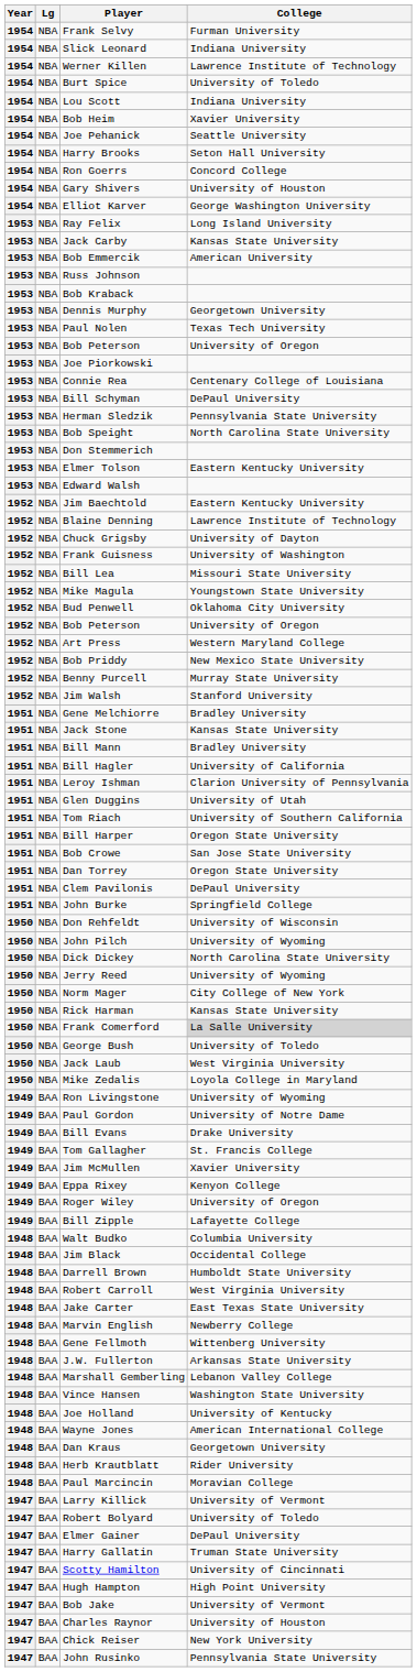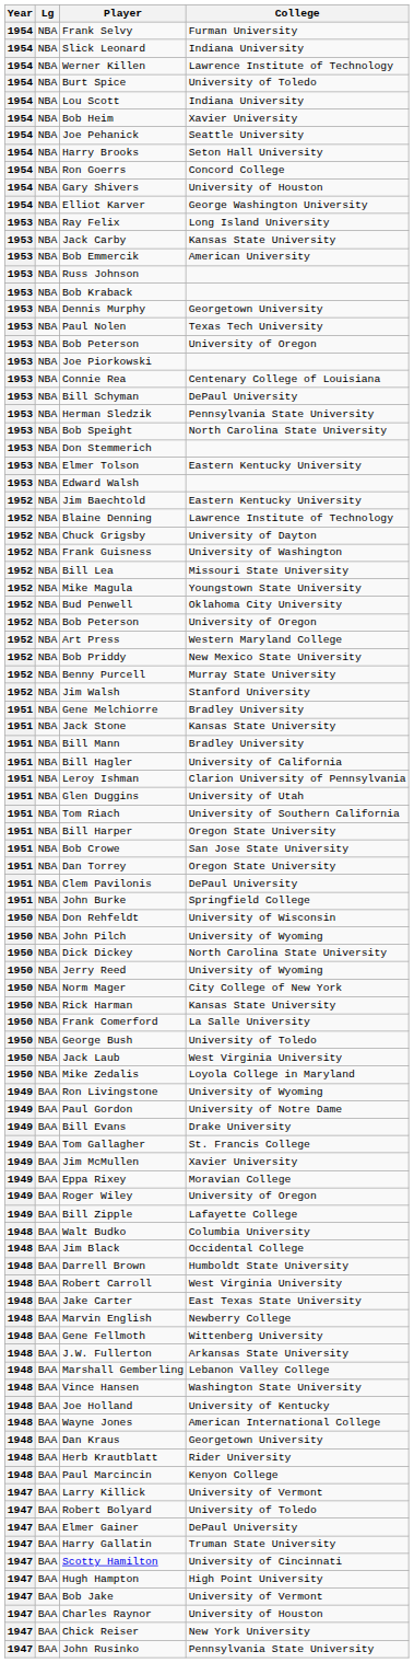Frank Comerford | College: lightgrey background -> no background
Eppa Rixey | College: Kenyon College -> Moravian College
Paul Marcincin | College: Moravian College -> Kenyon College
